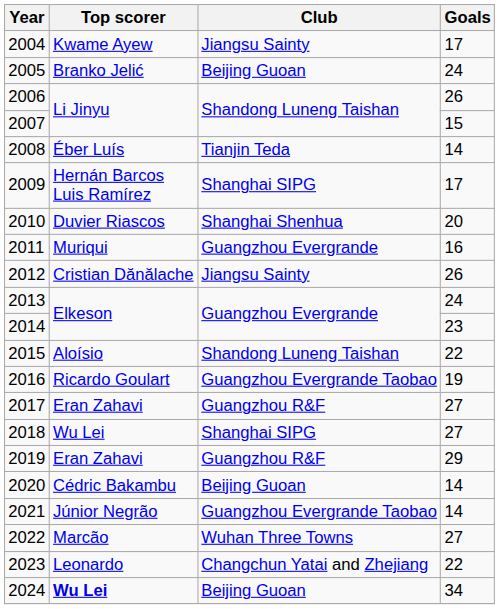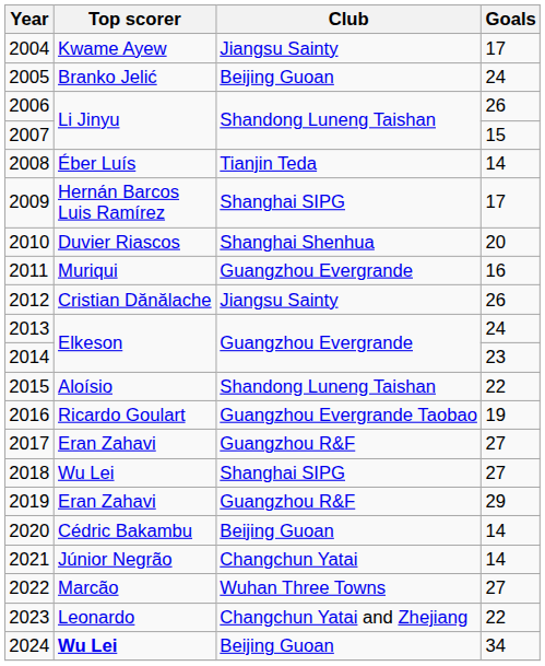2021 | Club: Guangzhou Evergrande Taobao -> Changchun Yatai
